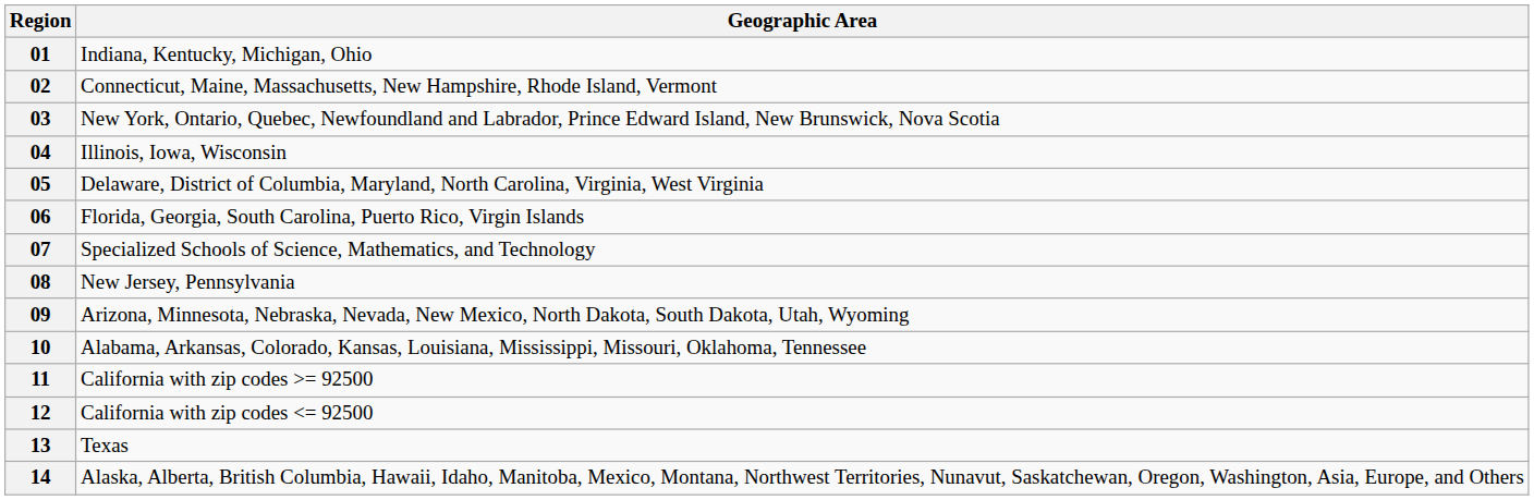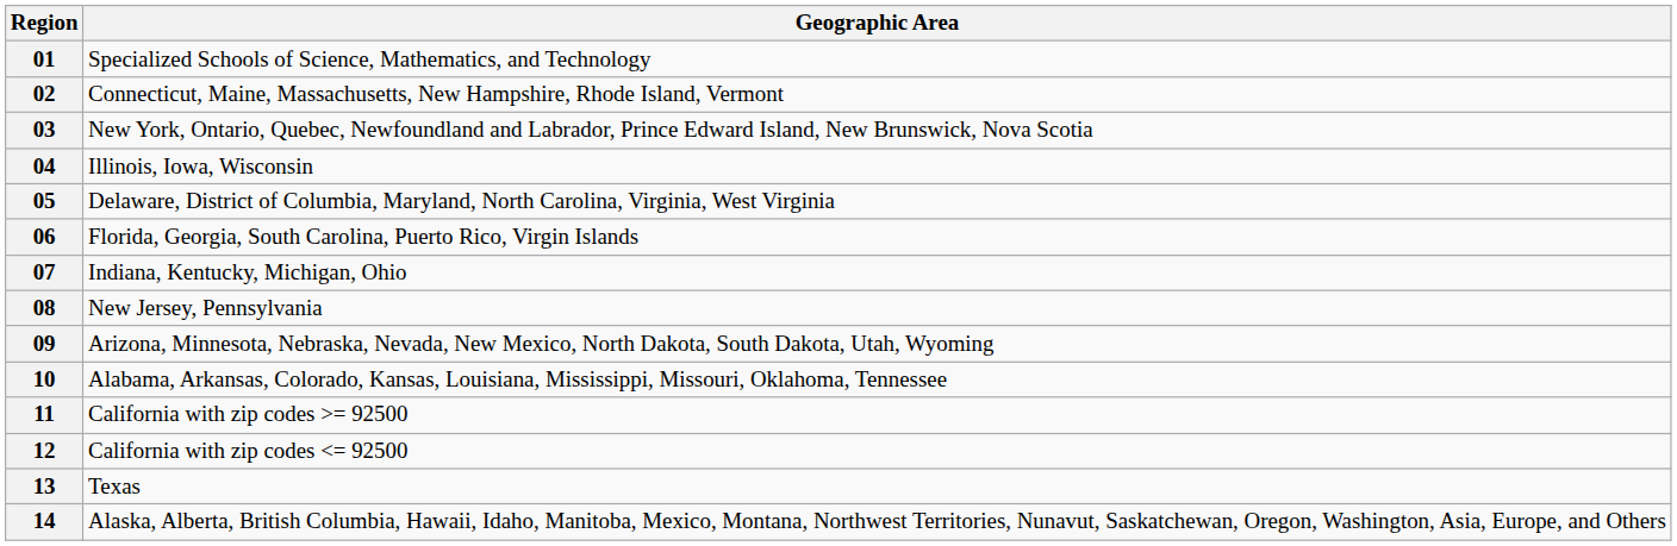01 | Geographic Area: Indiana, Kentucky, Michigan, Ohio -> Specialized Schools of Science, Mathematics, and Technology
07 | Geographic Area: Specialized Schools of Science, Mathematics, and Technology -> Indiana, Kentucky, Michigan, Ohio
